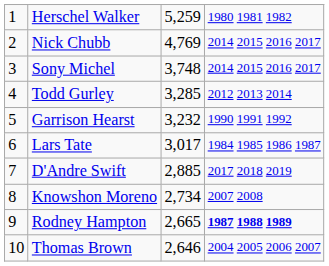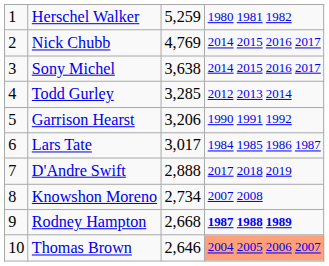Sony Michel | column 3: 3,748 -> 3,638
Garrison Hearst | column 3: 3,232 -> 3,206
D'Andre Swift | column 3: 2,885 -> 2,888
Rodney Hampton | column 3: 2,665 -> 2,668
Thomas Brown | column 4: no background -> lightsalmon background
